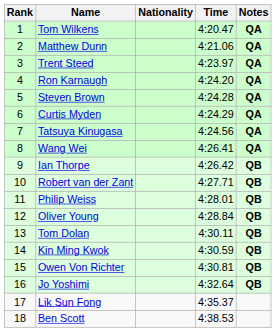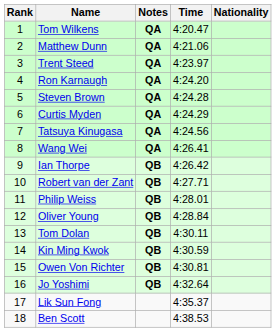columns swapped: Nationality <-> Notes
